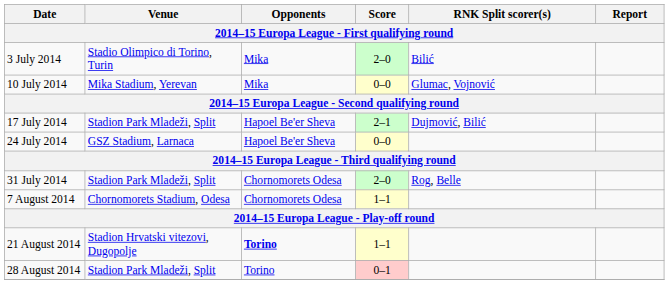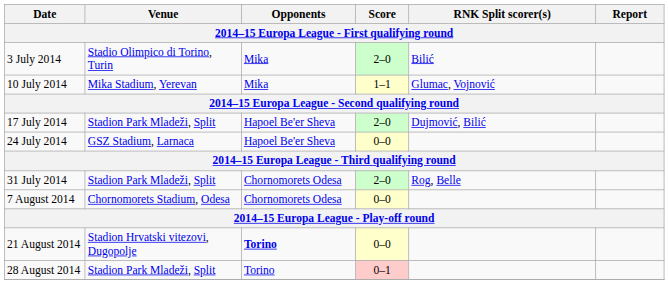10 July 2014 | Score: 0–0 -> 1–1
17 July 2014 | Score: 2–1 -> 2–0
7 August 2014 | Score: 1–1 -> 0–0
21 August 2014 | Score: 1–1 -> 0–0
